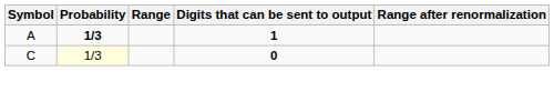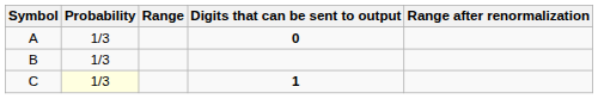A | Probability: bold -> normal
A | Digits that can be sent to output: 1 -> 0
+ row: B | 1/3
C | Digits that can be sent to output: 0 -> 1
